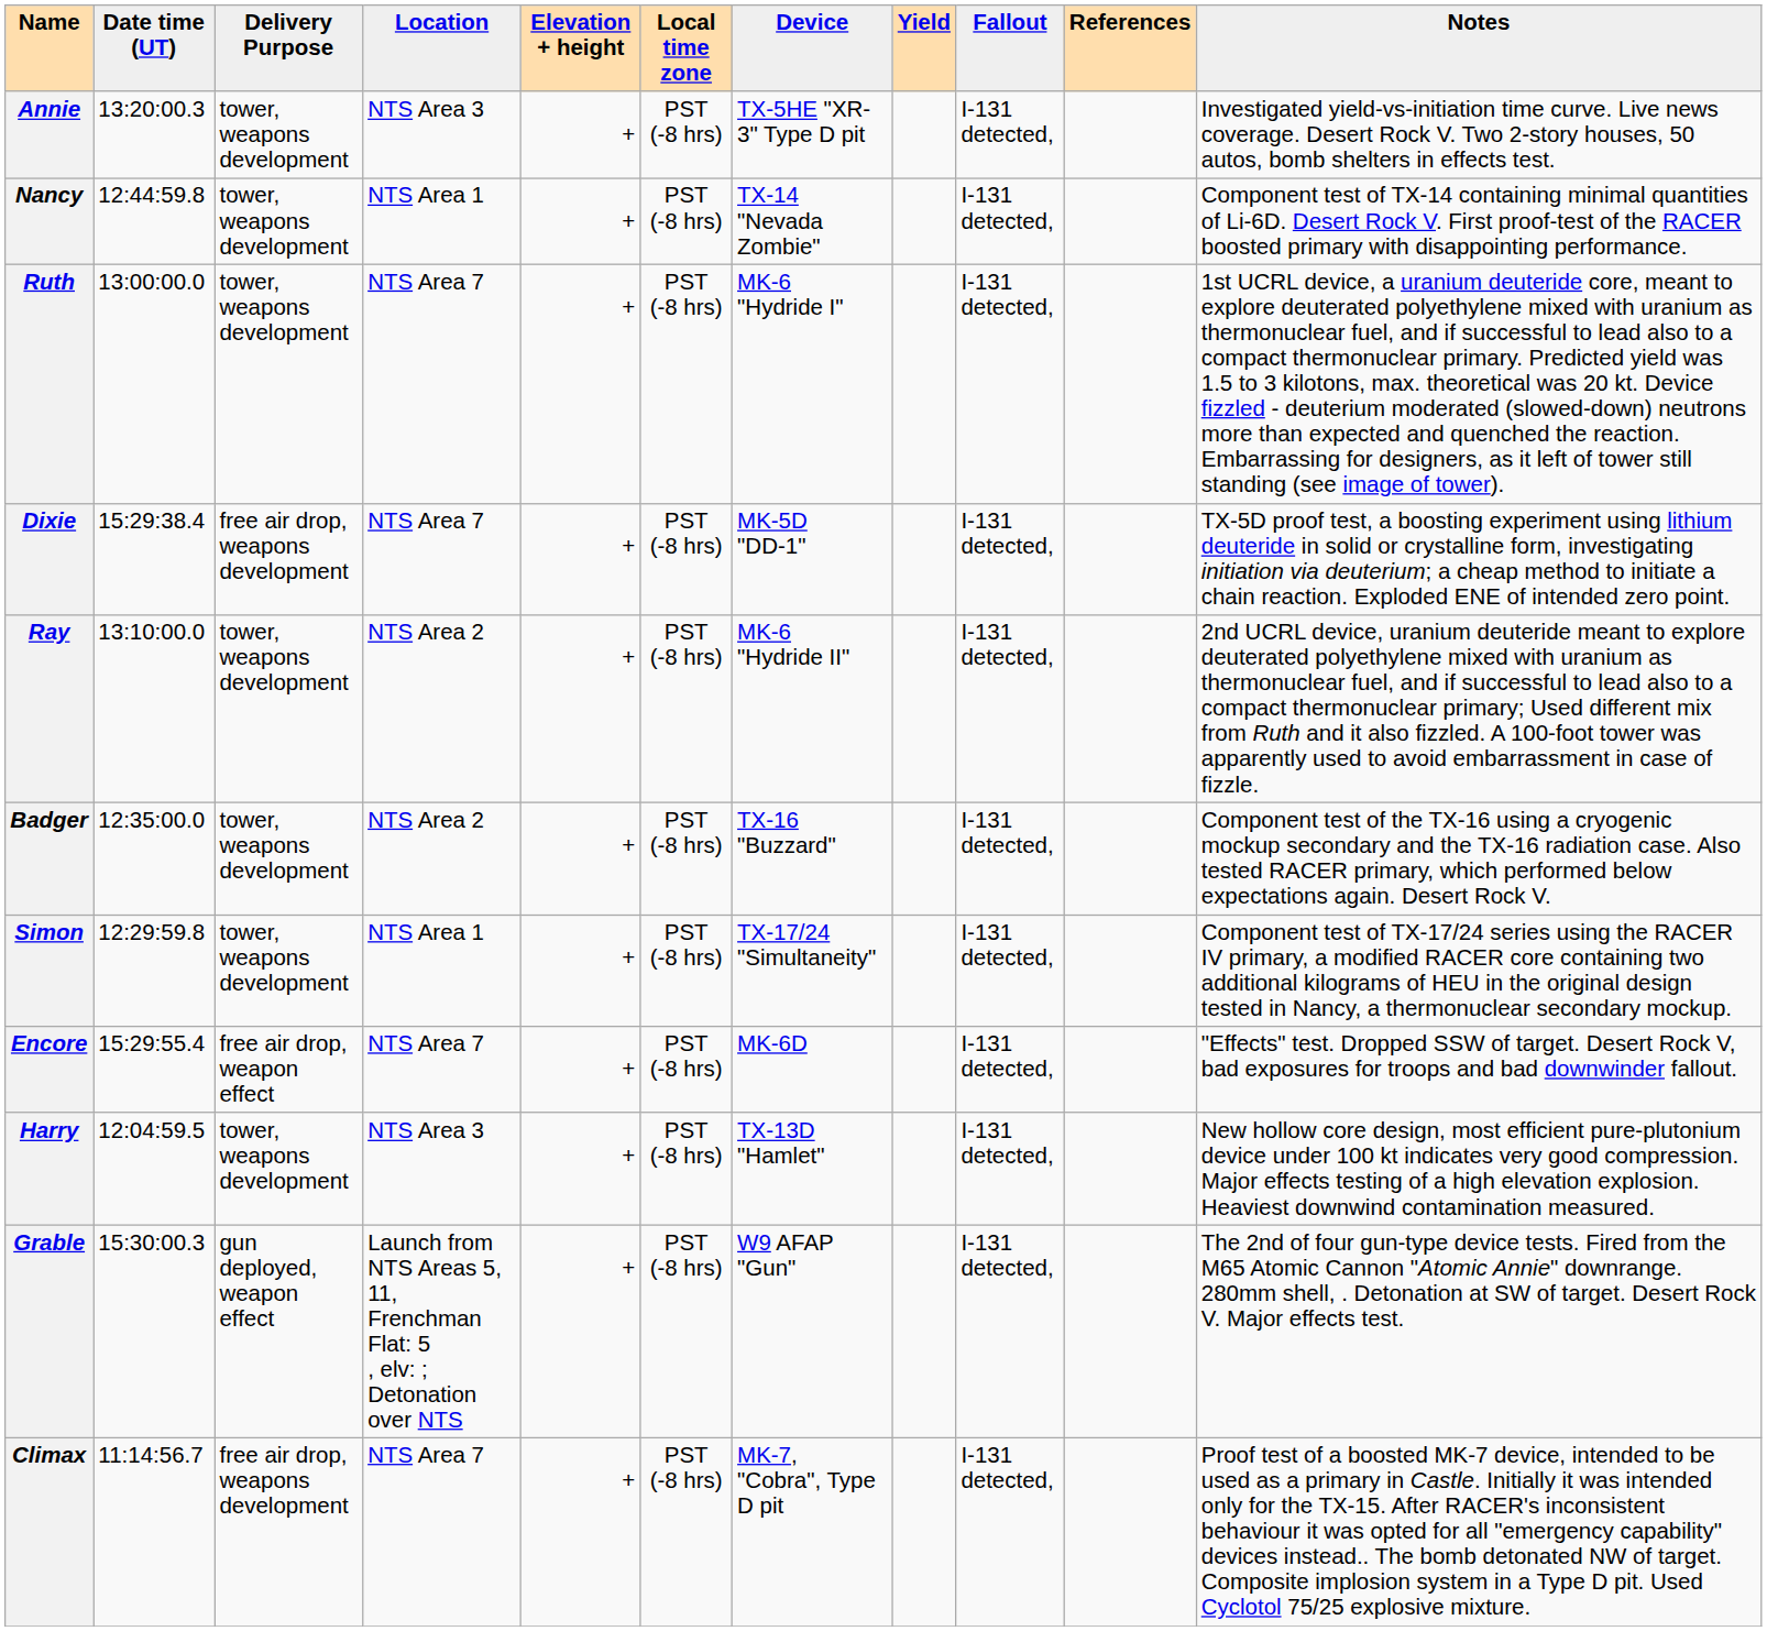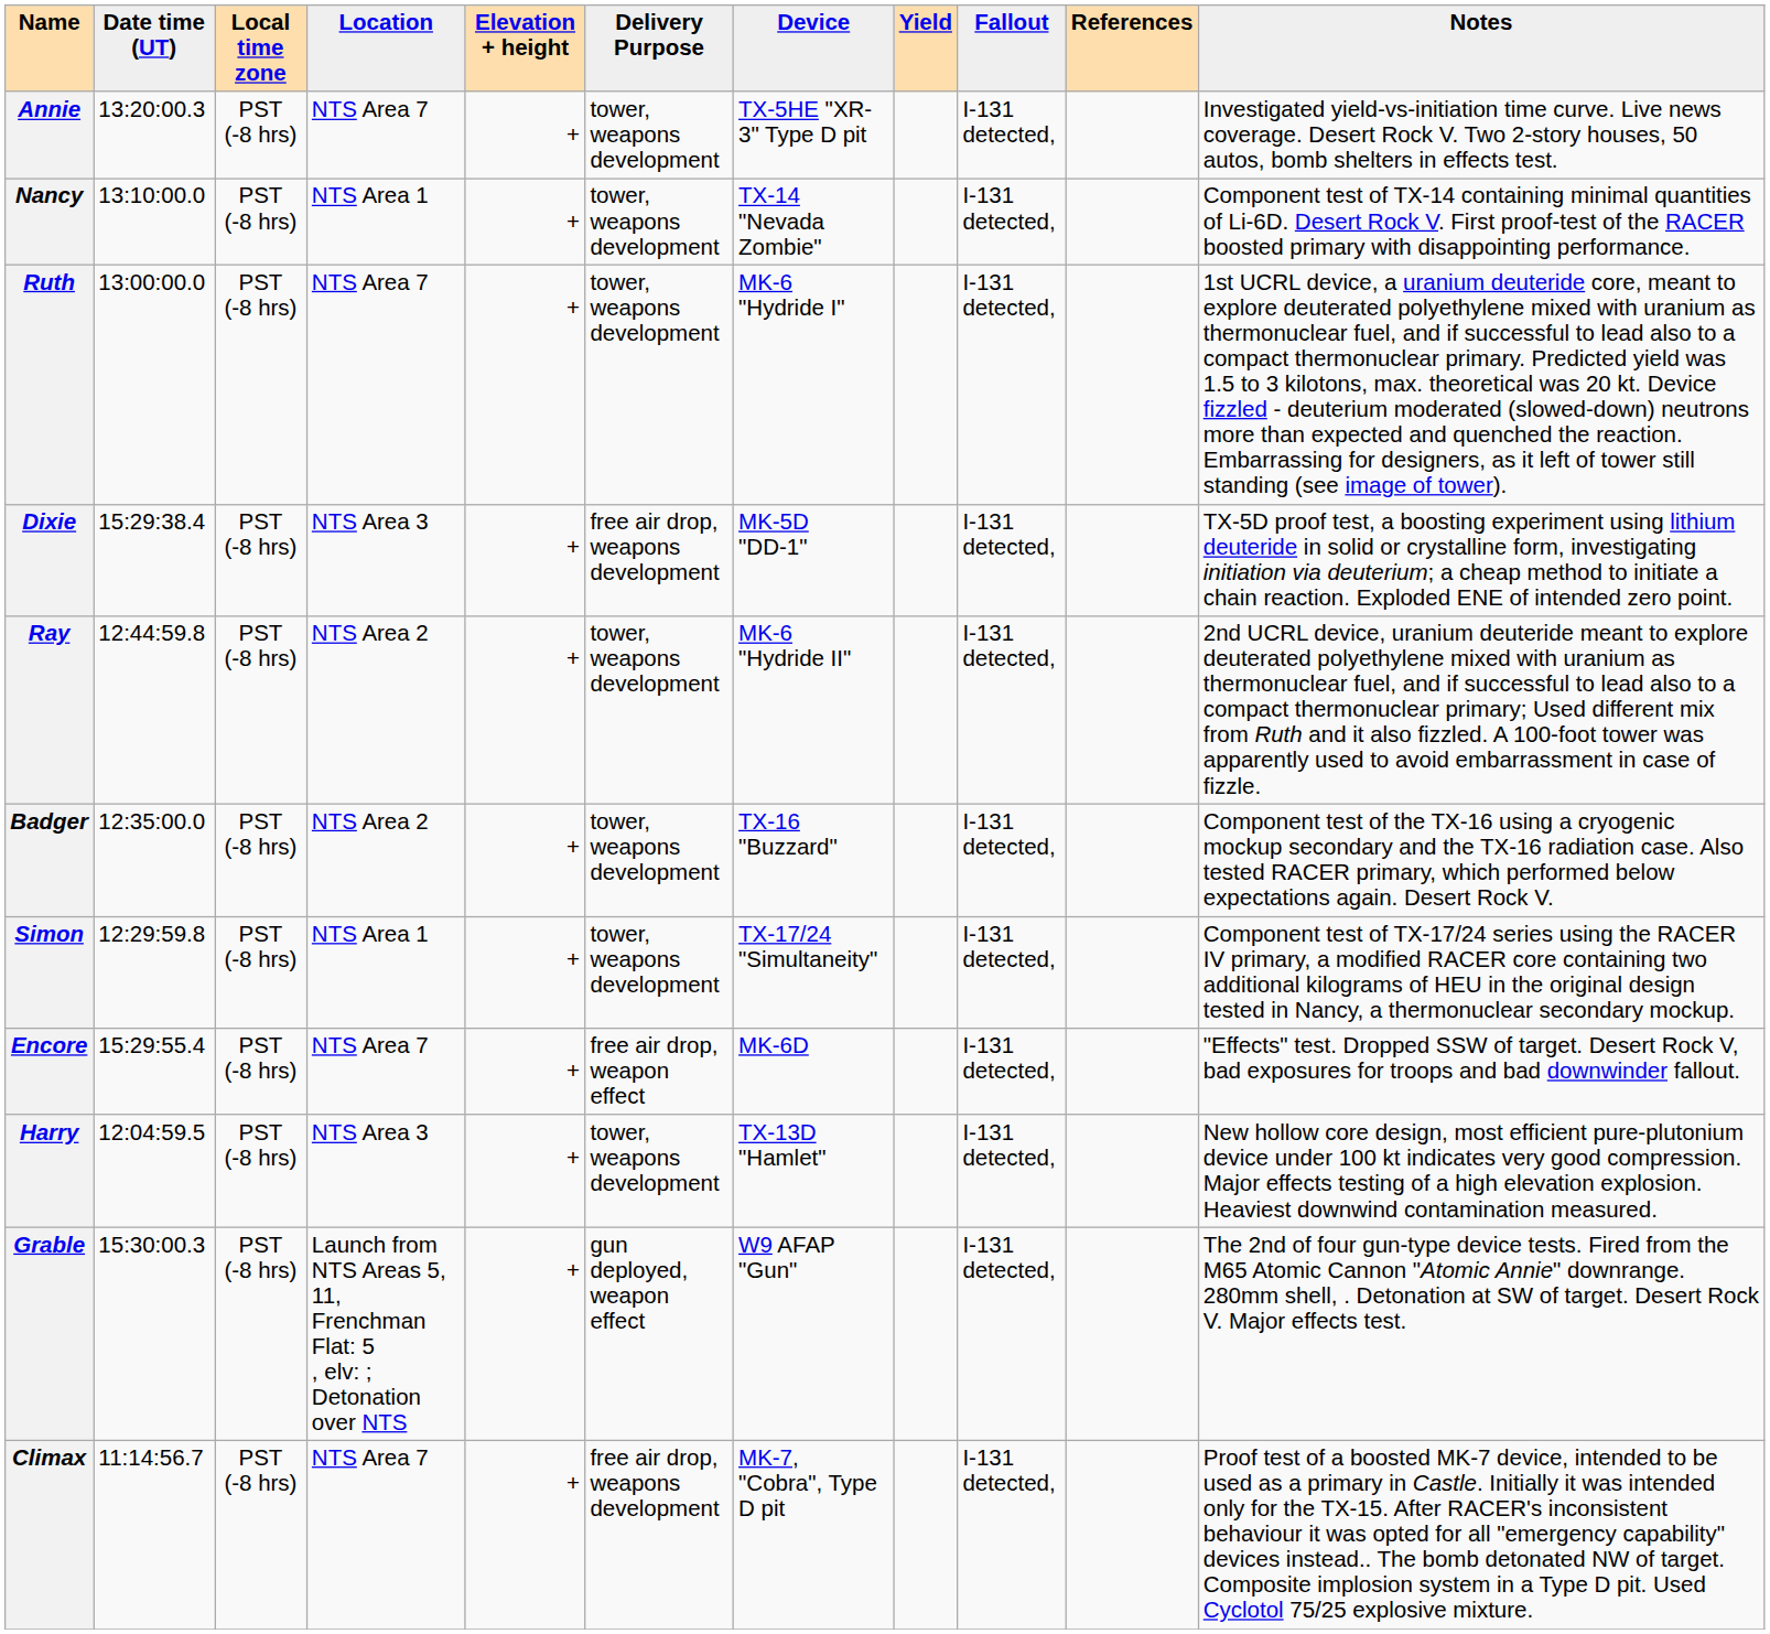columns swapped: Local time zone <-> Delivery Purpose
Annie | Location: NTS Area 3 -> NTS Area 7
Nancy | Date time (UT): 12:44:59.8 -> 13:10:00.0
Dixie | Location: NTS Area 7 -> NTS Area 3
Ray | Date time (UT): 13:10:00.0 -> 12:44:59.8
